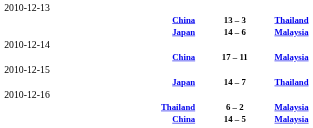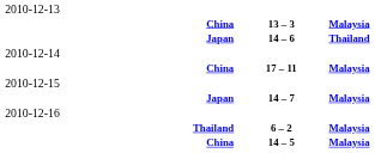China / 13 – 3 | column 3: Thailand -> Malaysia
Japan / 14 – 6 | column 3: Malaysia -> Thailand
Japan / 14 – 7 | column 3: Thailand -> Malaysia
